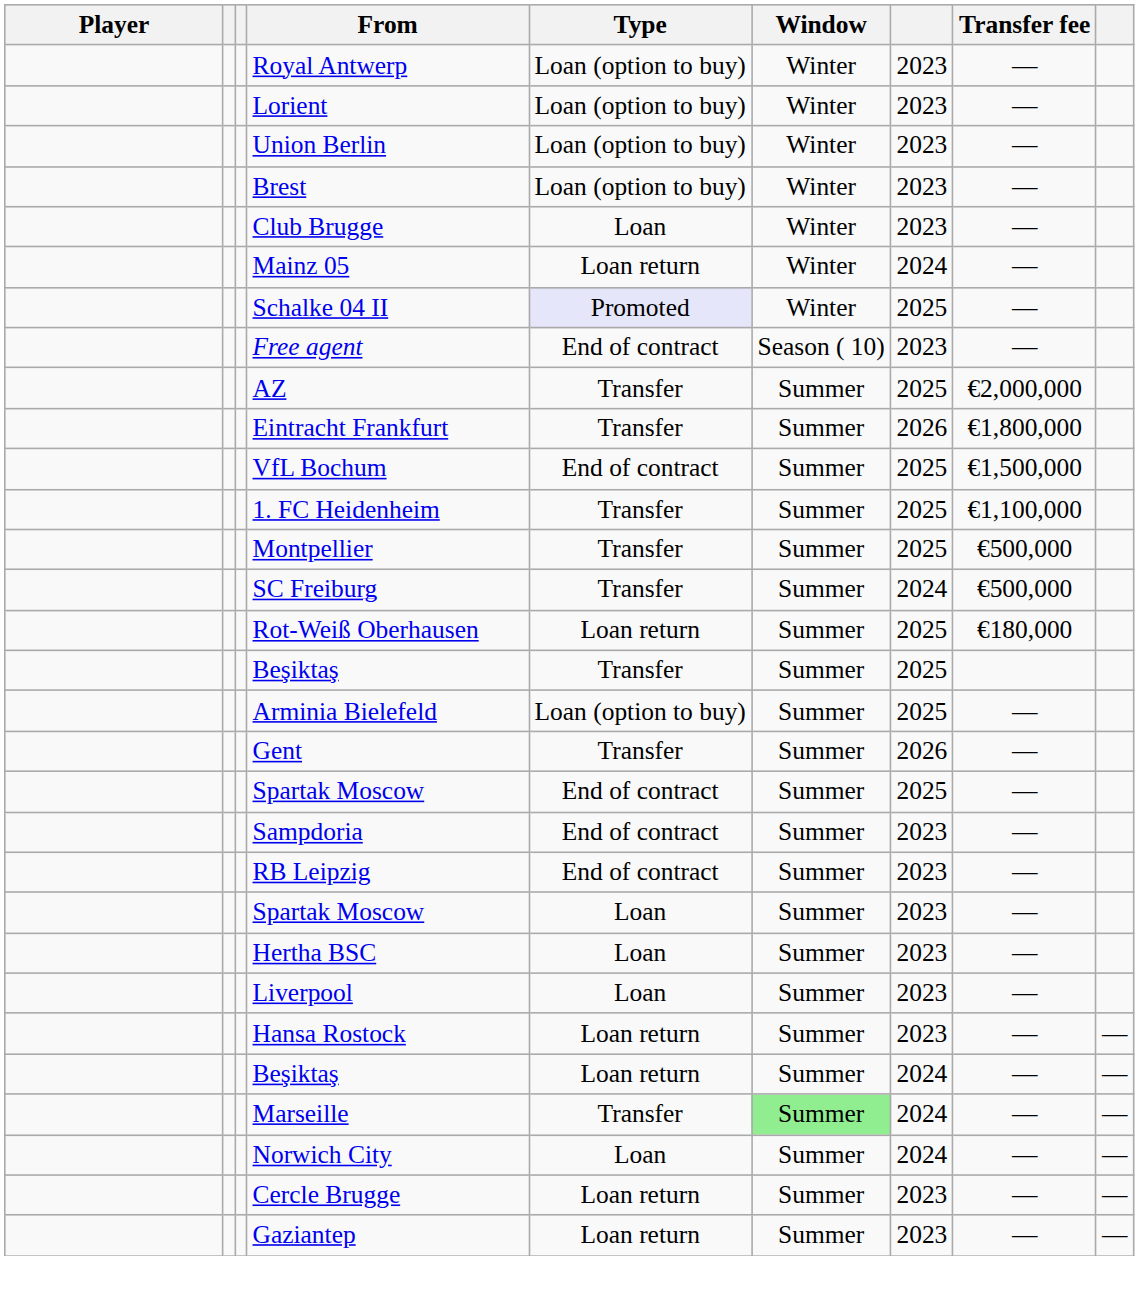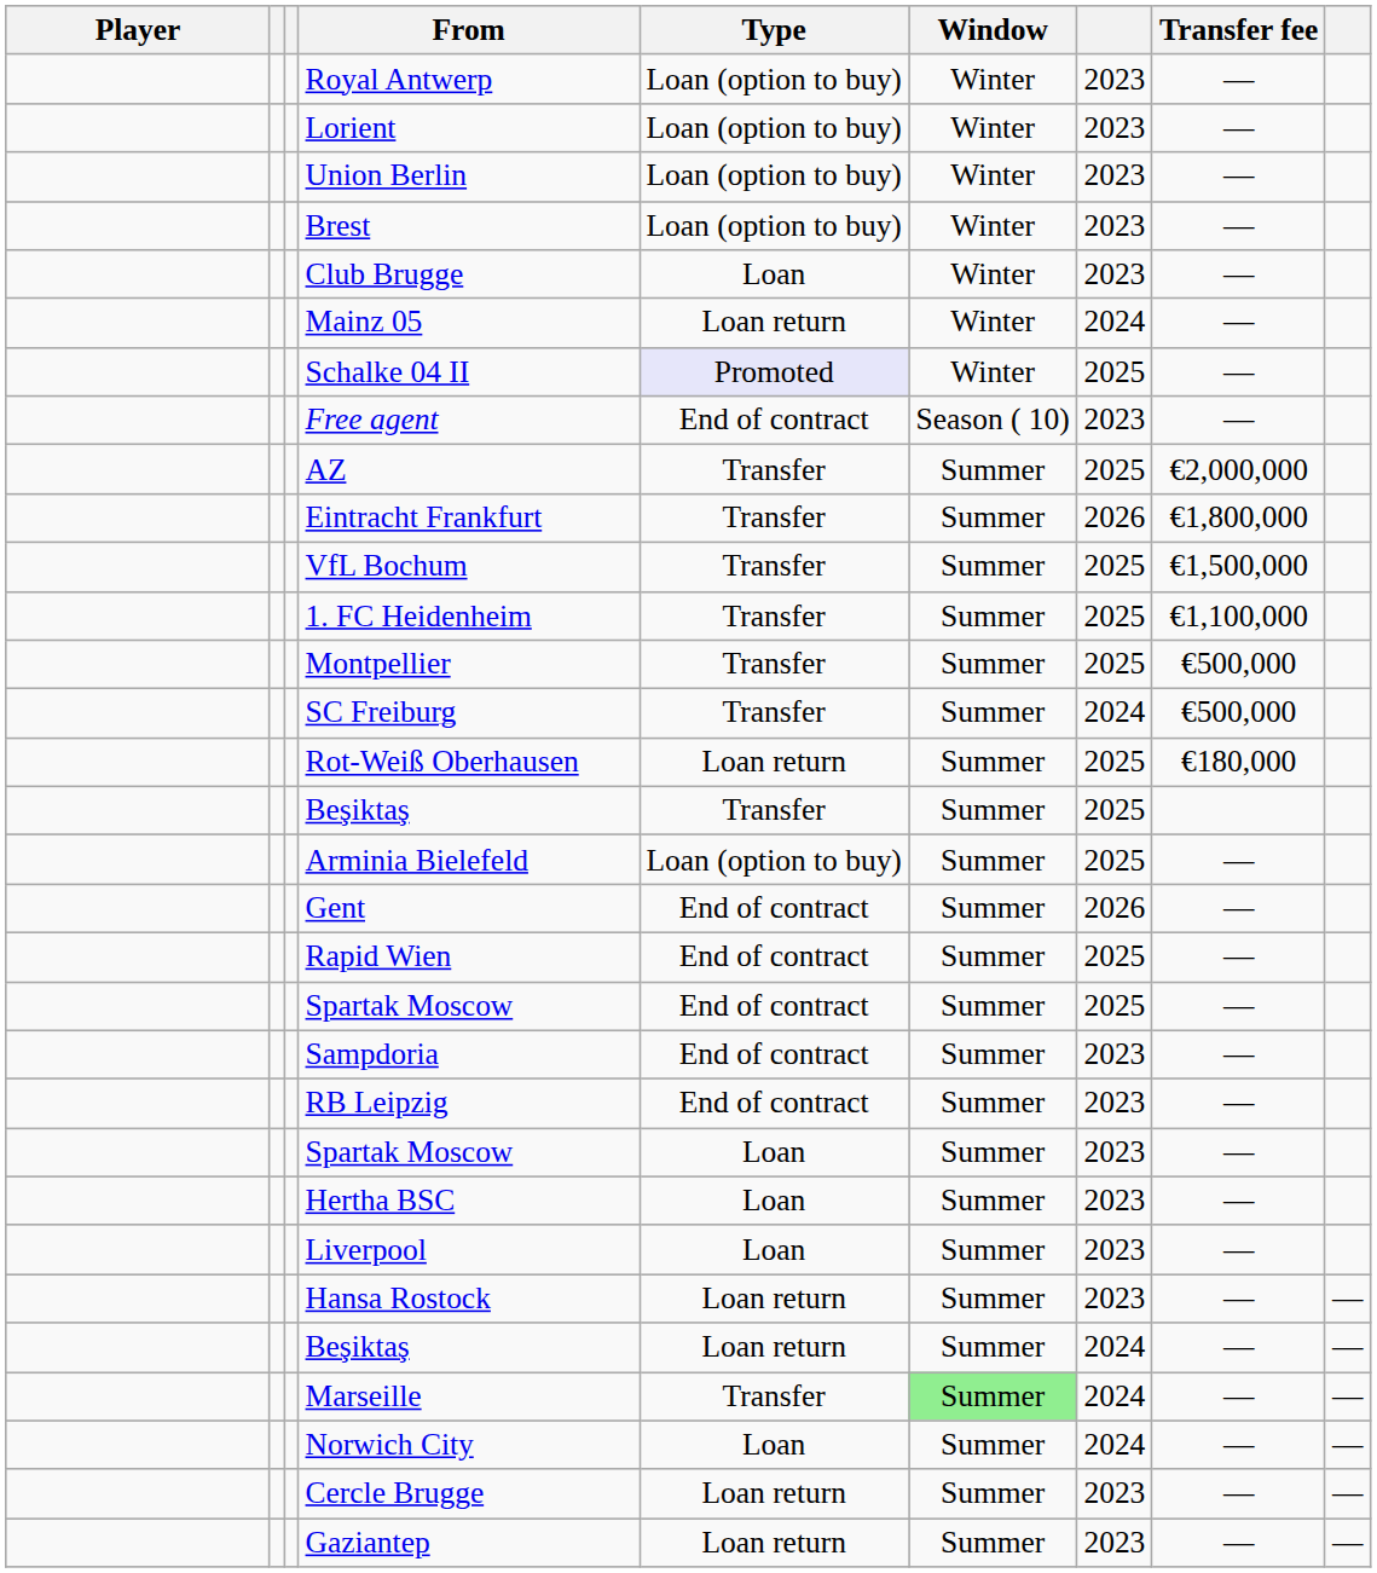VfL Bochum | Type: End of contract -> Transfer
Gent | Type: Transfer -> End of contract
+ row: Rapid Wien | End of contract | Summer | 2025 | —
